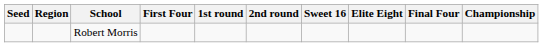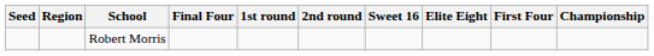columns swapped: First Four <-> Final Four
